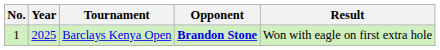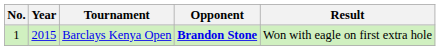Barclays Kenya Open | Year: 2025 -> 2015
